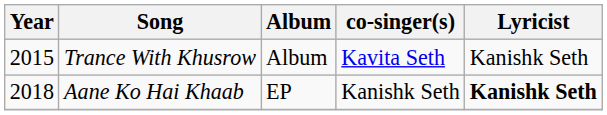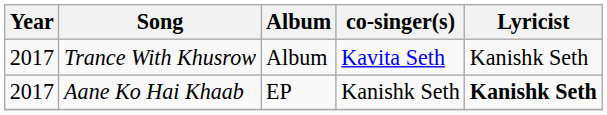Trance With Khusrow | Year: 2015 -> 2017
Aane Ko Hai Khaab | Year: 2018 -> 2017
